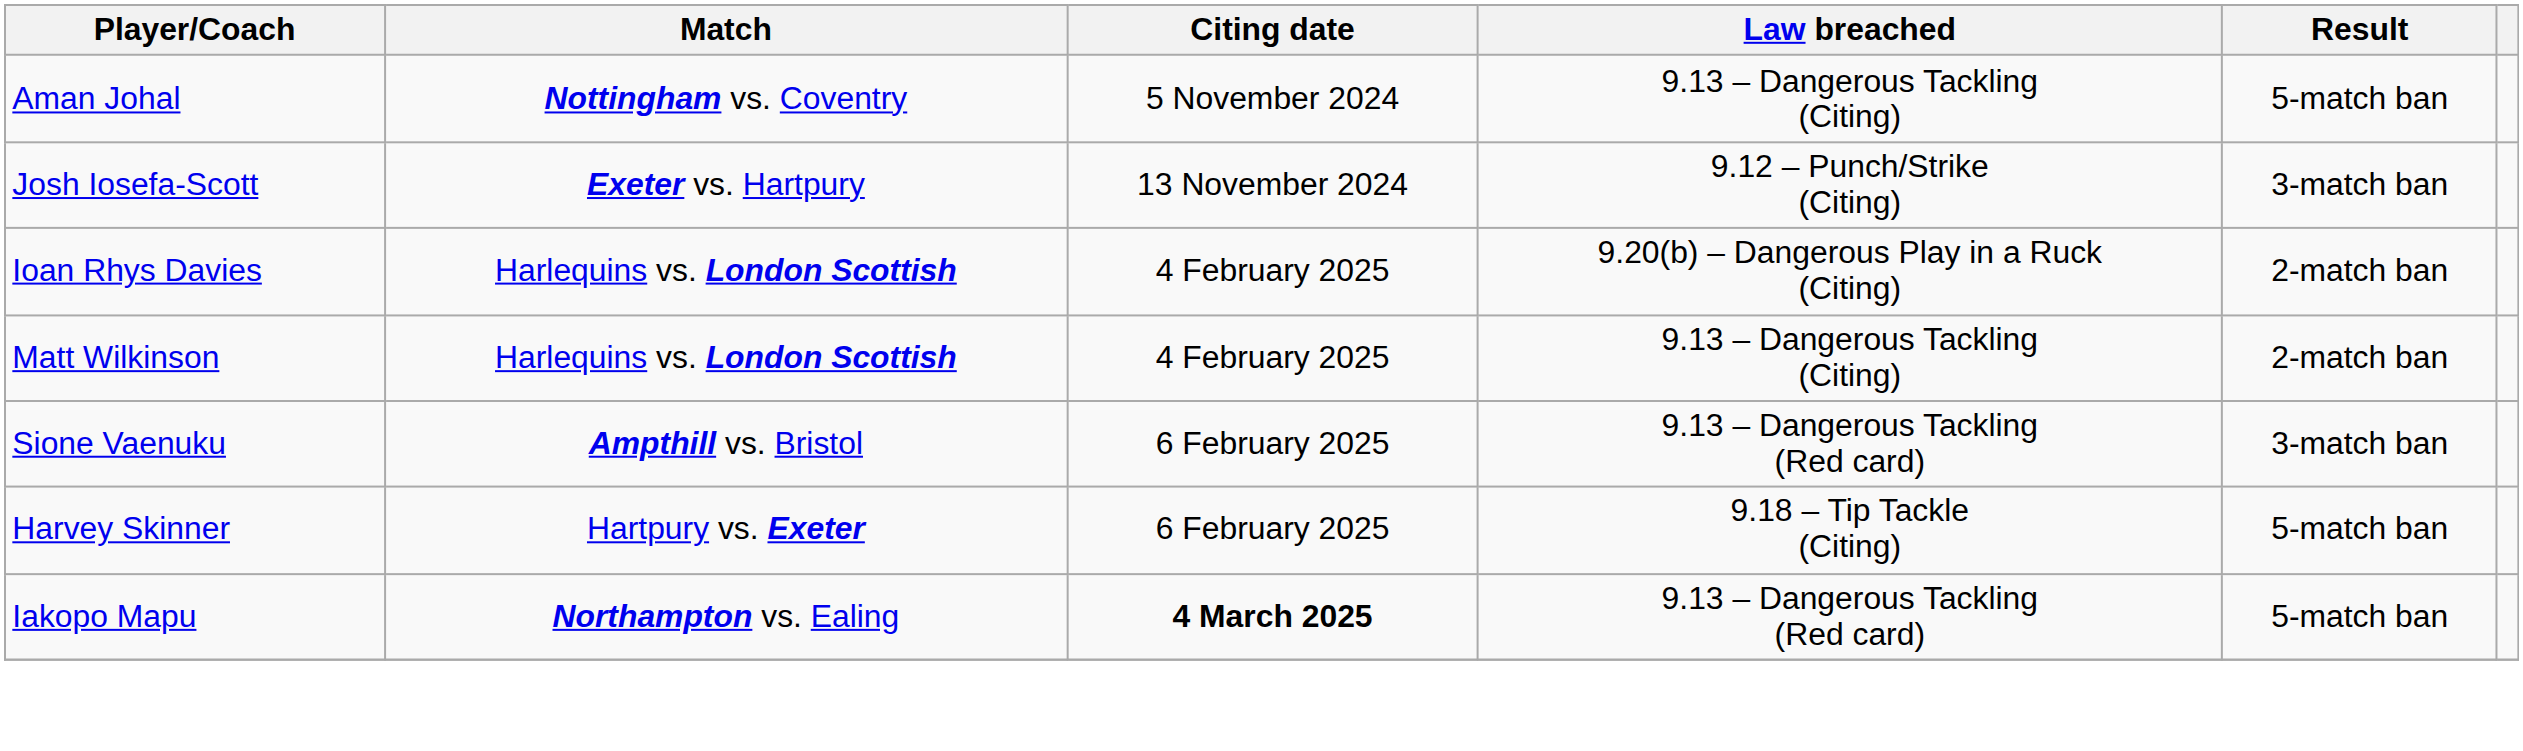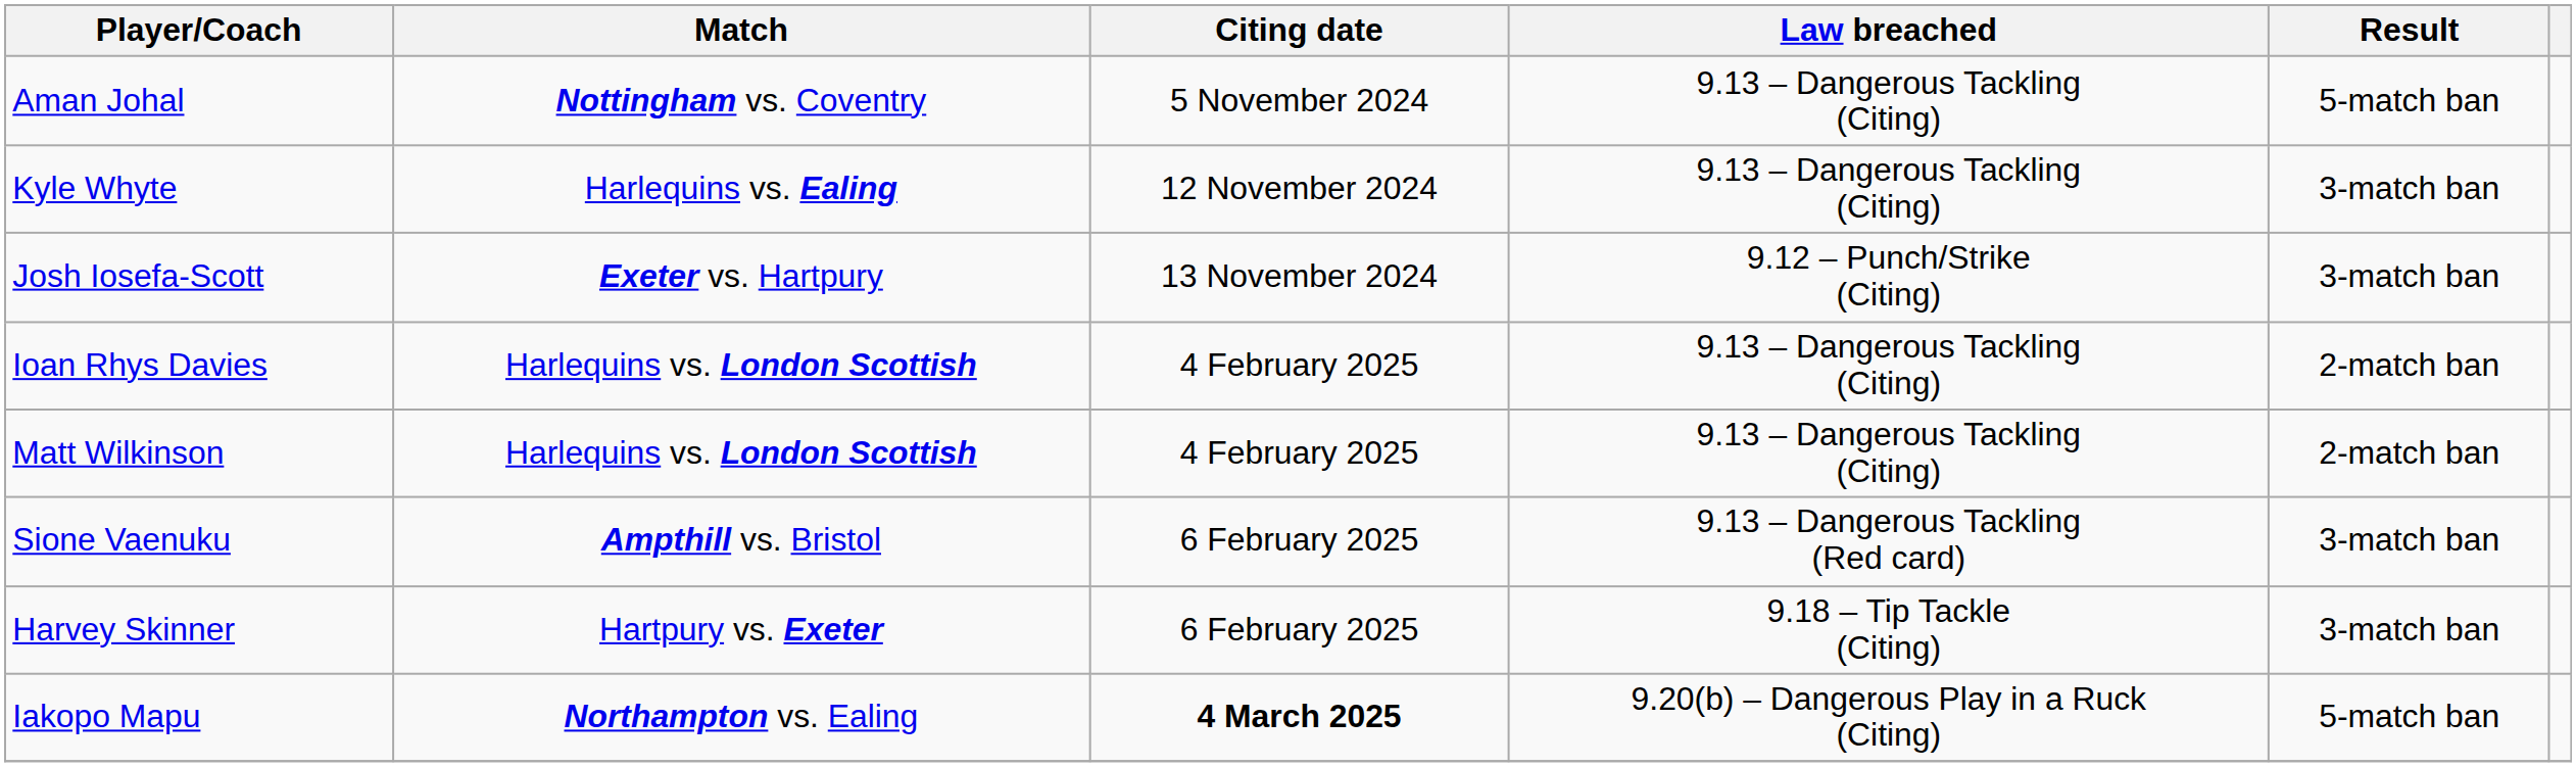+ row: Kyle Whyte | Harlequins vs. Ealing | 12 November 2024 | 9.13 – Dangerous Tackling (Citing) | 3-match ban
Ioan Rhys Davies | Law breached: 9.20(b) – Dangerous Play in a Ruck (Citing) -> 9.13 – Dangerous Tackling (Citing)
Harvey Skinner | Result: 5-match ban -> 3-match ban
Iakopo Mapu | Law breached: 9.13 – Dangerous Tackling (Red card) -> 9.20(b) – Dangerous Play in a Ruck (Citing)
